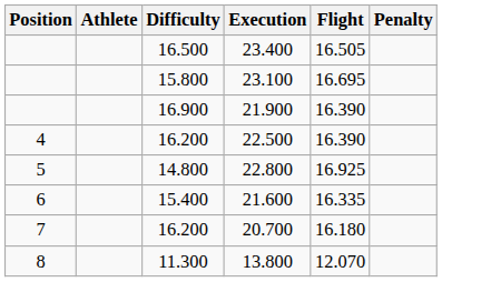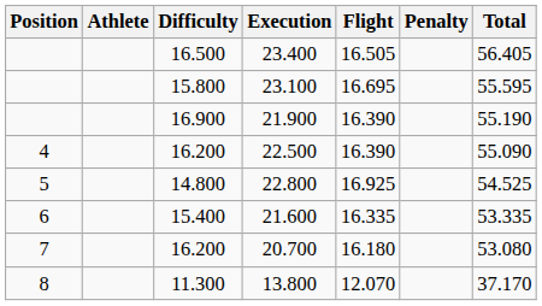+ column: Total | 56.405 | 55.595 | 55.190 | 55.090 | 54.525 | 53.335 | 53.080 | 37.170
